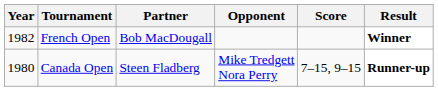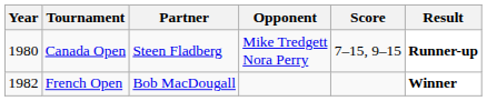rows swapped: Canada Open <-> French Open
